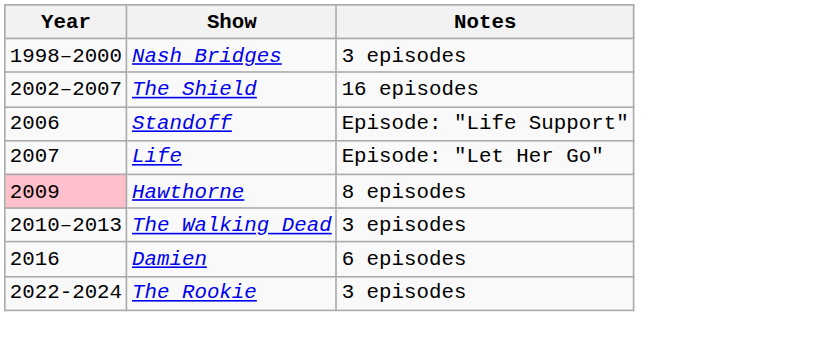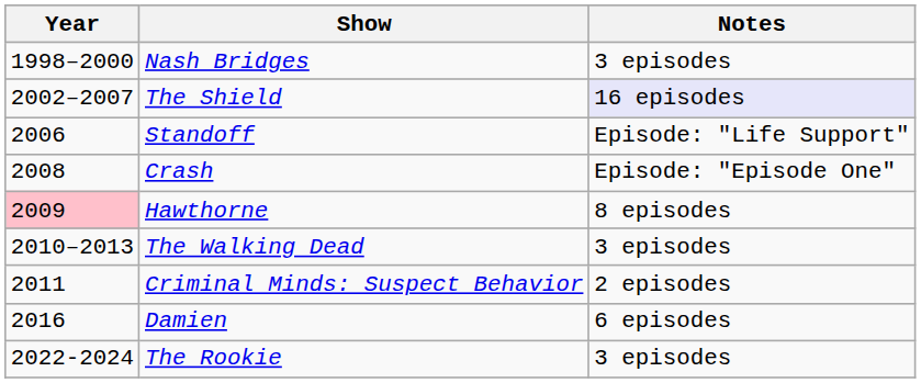The Shield | Notes: no background -> lavender background
- row: 2007 | Life | Episode: "Let Her Go"
+ row: 2008 | Crash | Episode: "Episode One"
+ row: 2011 | Criminal Minds: Suspect Behavior | 2 episodes
